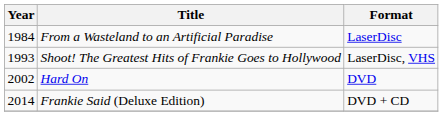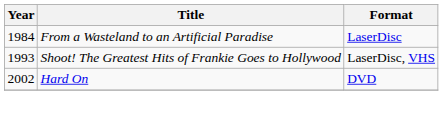- row: 2014 | Frankie Said (Deluxe Edition) | DVD + CD
